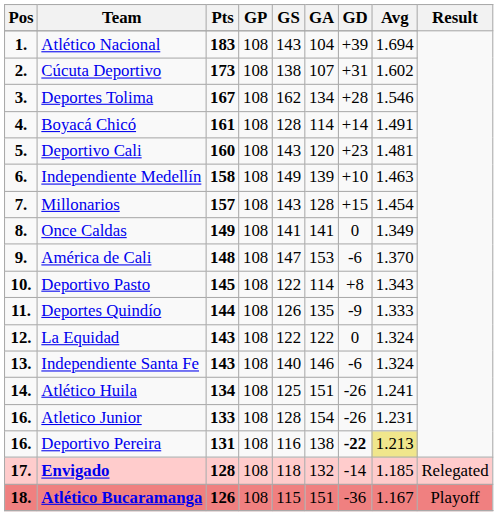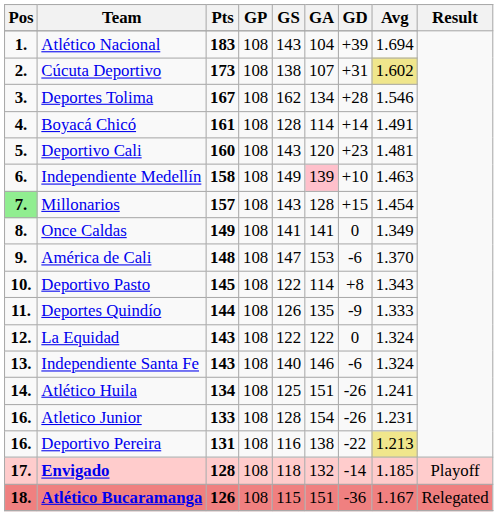Cúcuta Deportivo | Avg: no background -> khaki background
Independiente Medellín | GA: no background -> pink background
Millonarios | Pos: no background -> lightgreen background
Deportivo Pereira | GD: bold -> normal
Envigado | Result: Relegated -> Playoff
Atlético Bucaramanga | Result: Playoff -> Relegated
